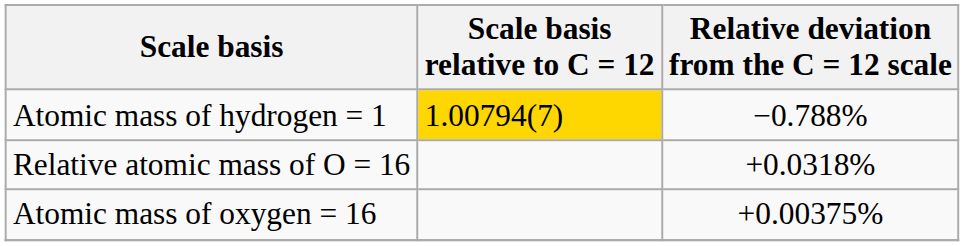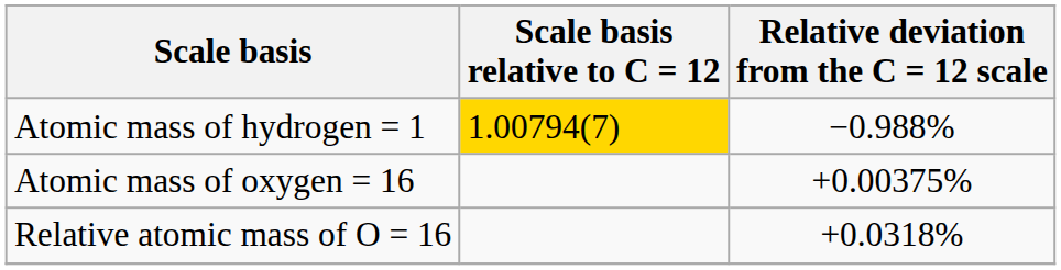Atomic mass of hydrogen = 1 | Relative deviation from the C = 12 scale: −0.788% -> −0.988%
rows swapped: Atomic mass of oxygen = 16 <-> Relative atomic mass of O = 16
